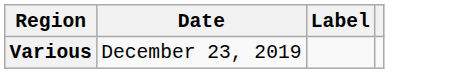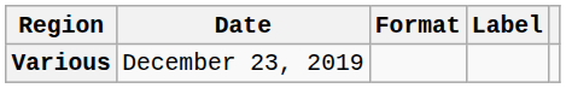+ column: Format
